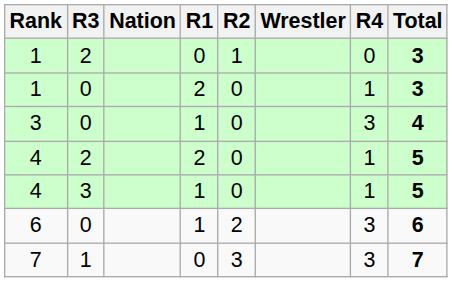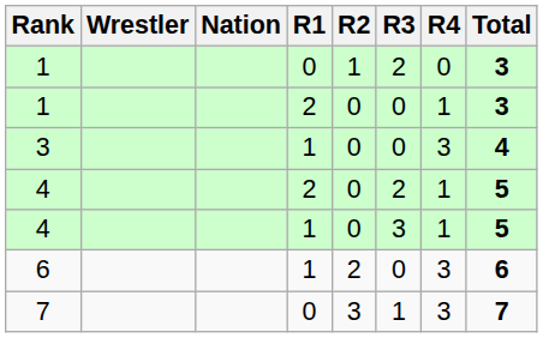columns swapped: Wrestler <-> R3
